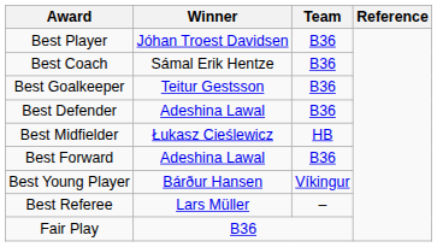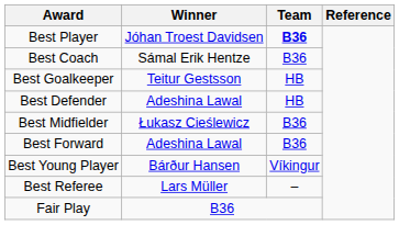Best Player | Team: normal -> bold
Best Goalkeeper | Team: B36 -> HB
Best Defender | Team: B36 -> HB
Best Midfielder | Team: HB -> B36
